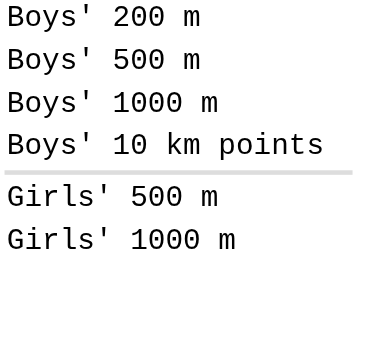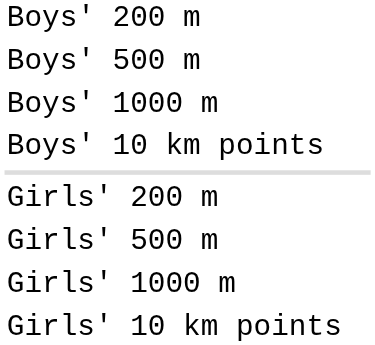+ row: Girls' 200 m
+ row: Girls' 10 km points
